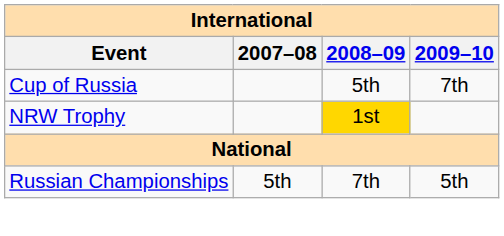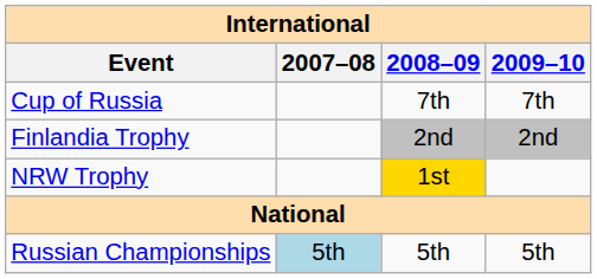Cup of Russia | 2008–09: 5th -> 7th
+ row: Finlandia Trophy | 2nd | 2nd
Russian Championships | 2007–08: no background -> lightblue background
Russian Championships | 2008–09: 7th -> 5th
